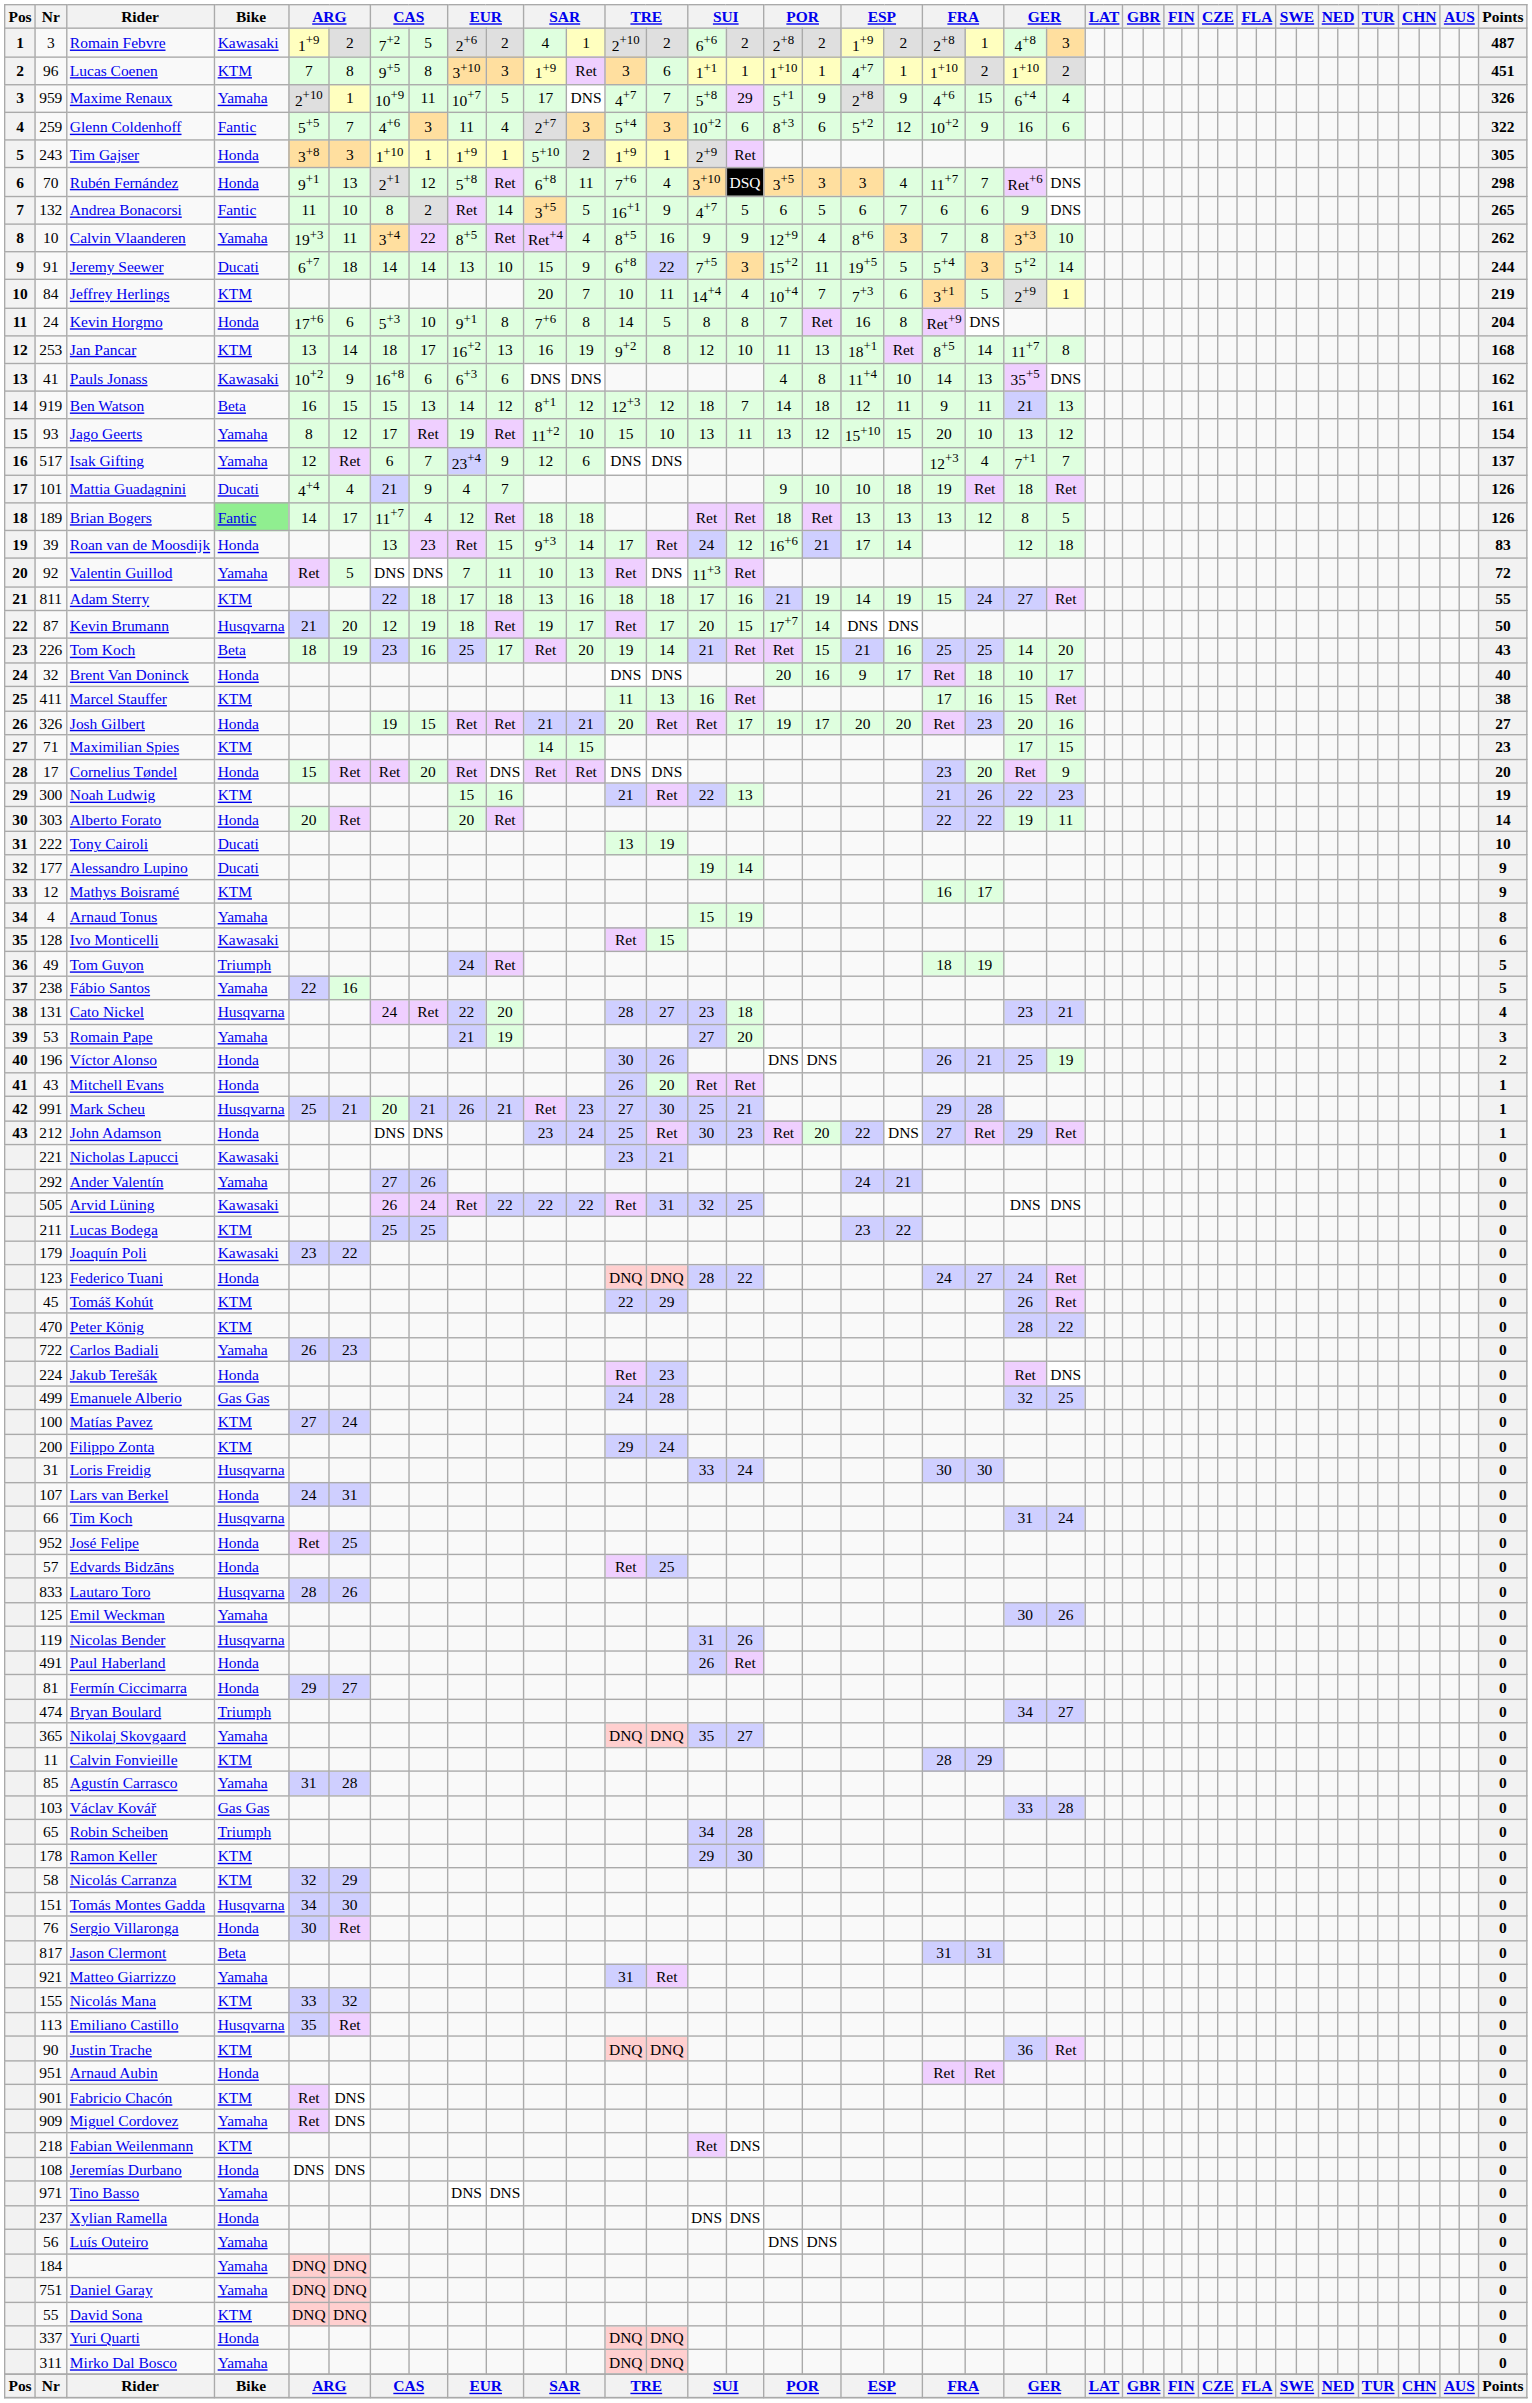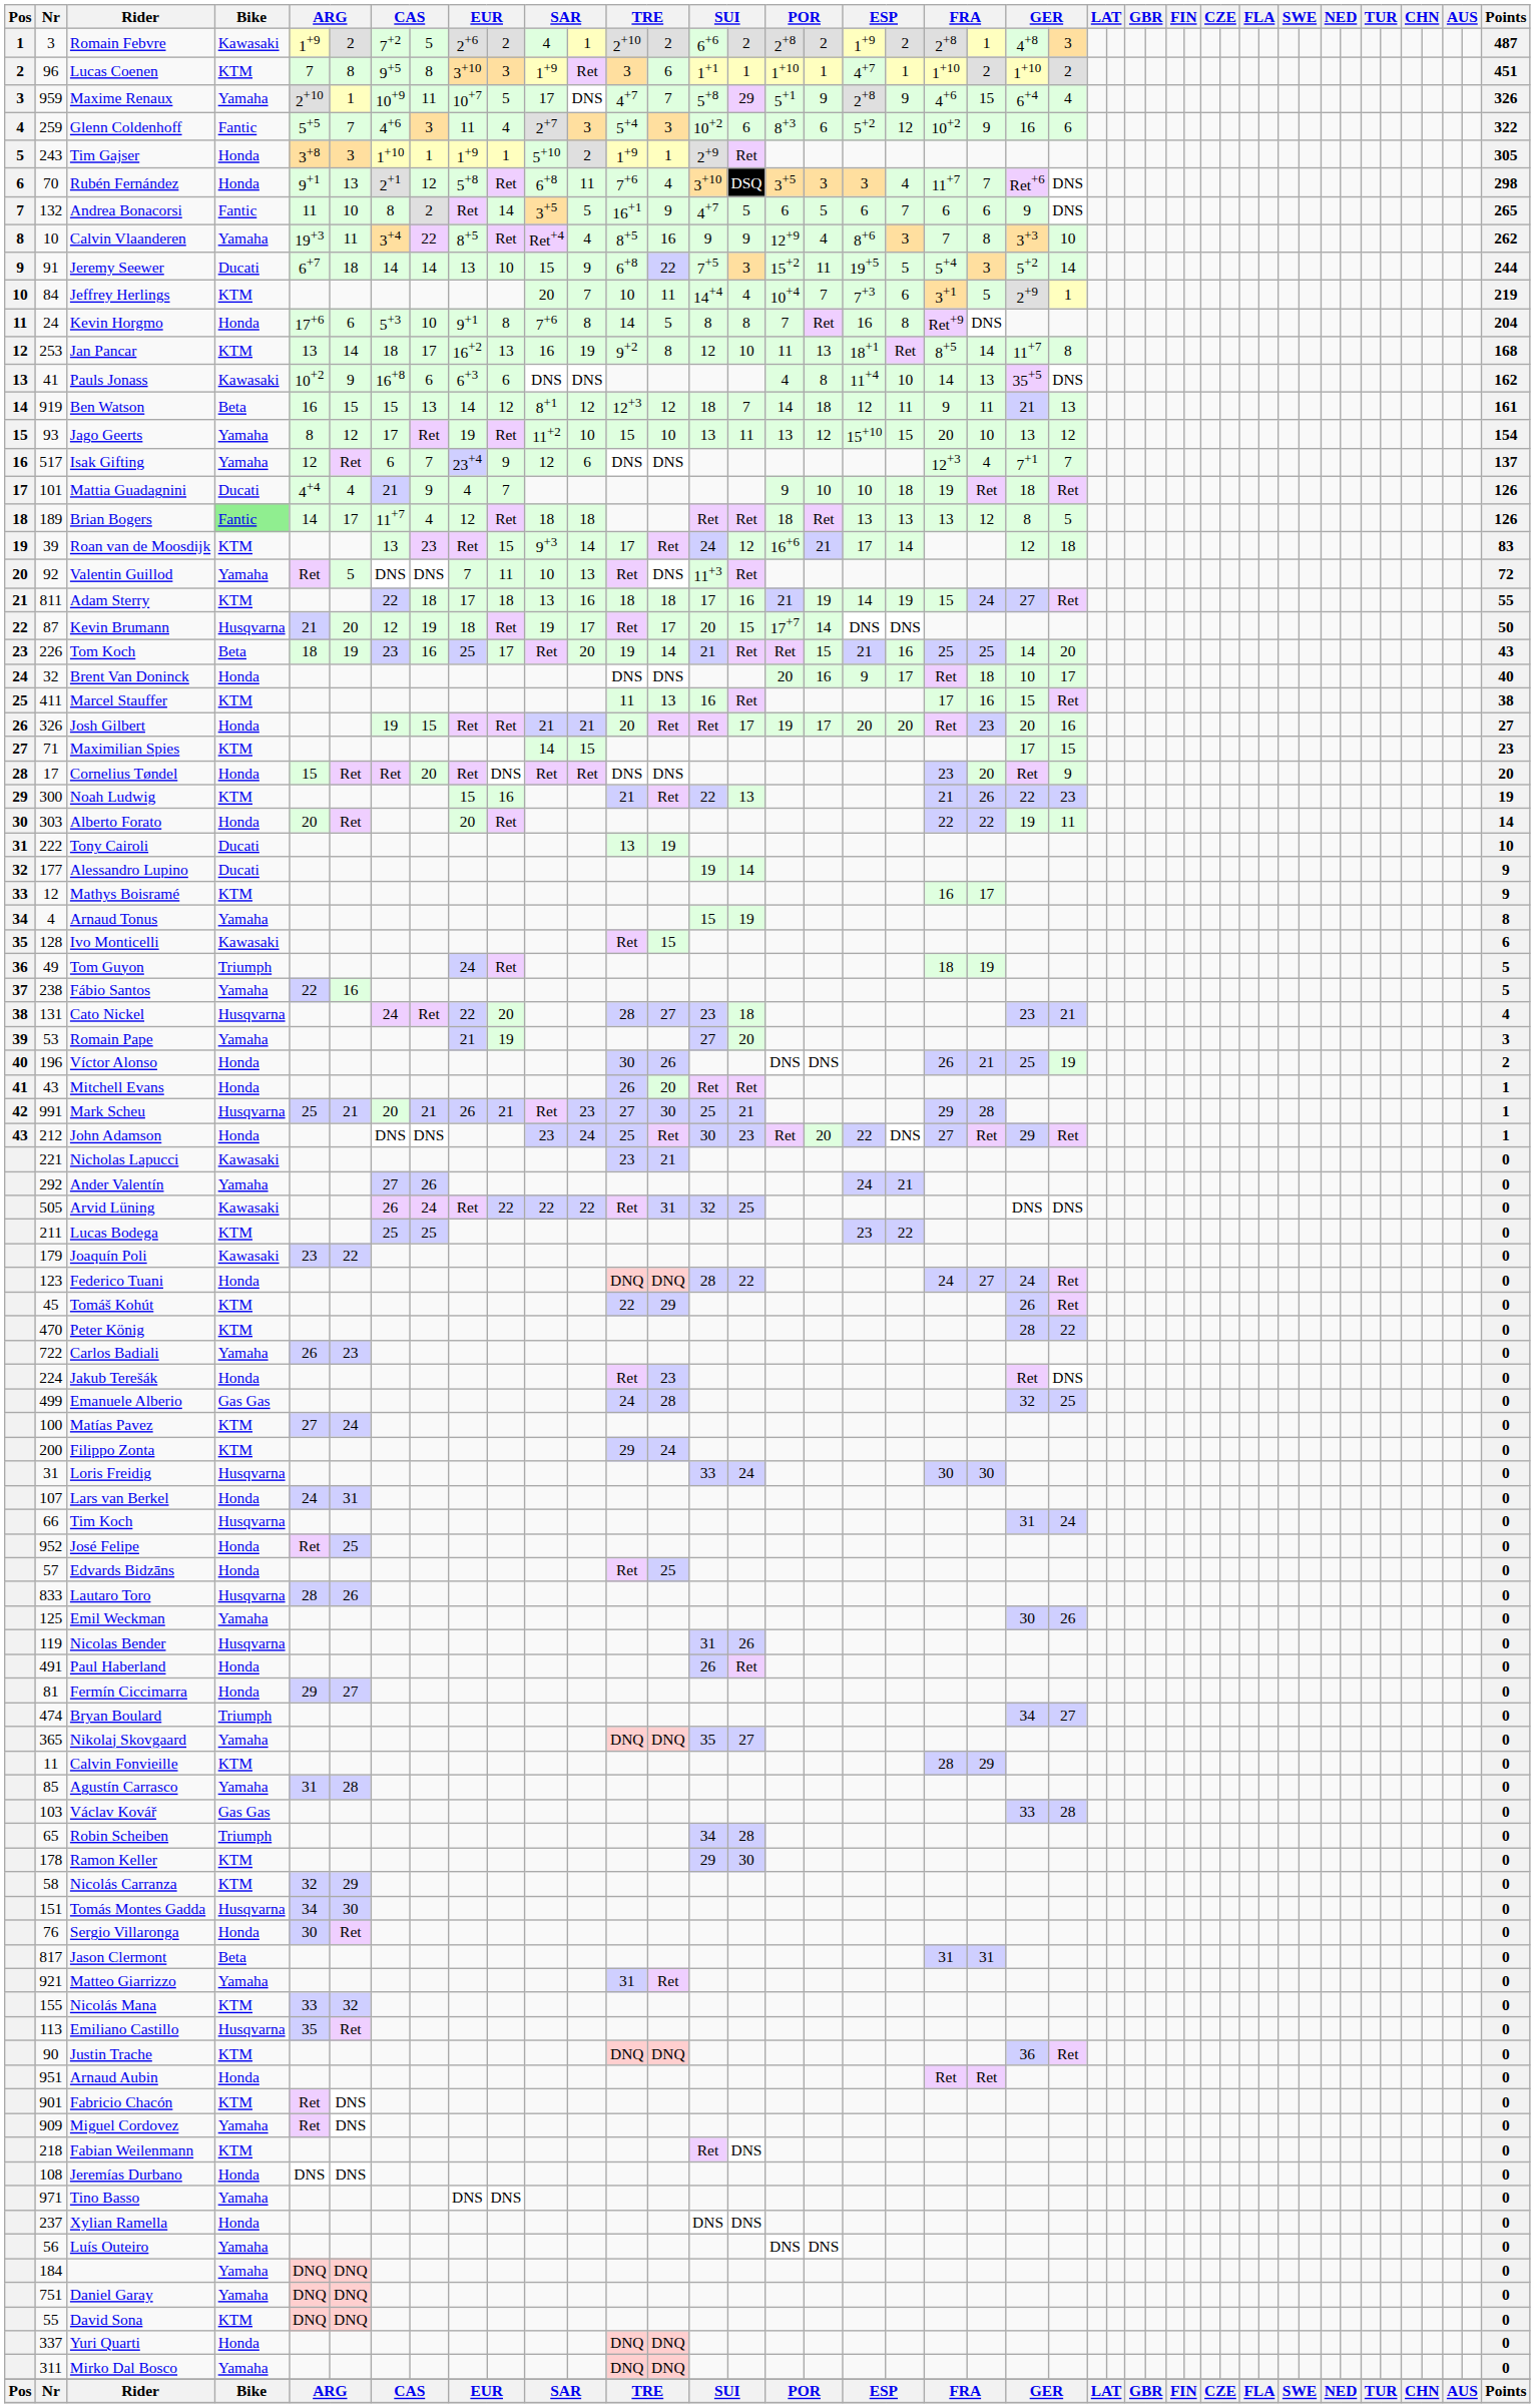Roan van de Moosdijk | Bike: Honda -> KTM
